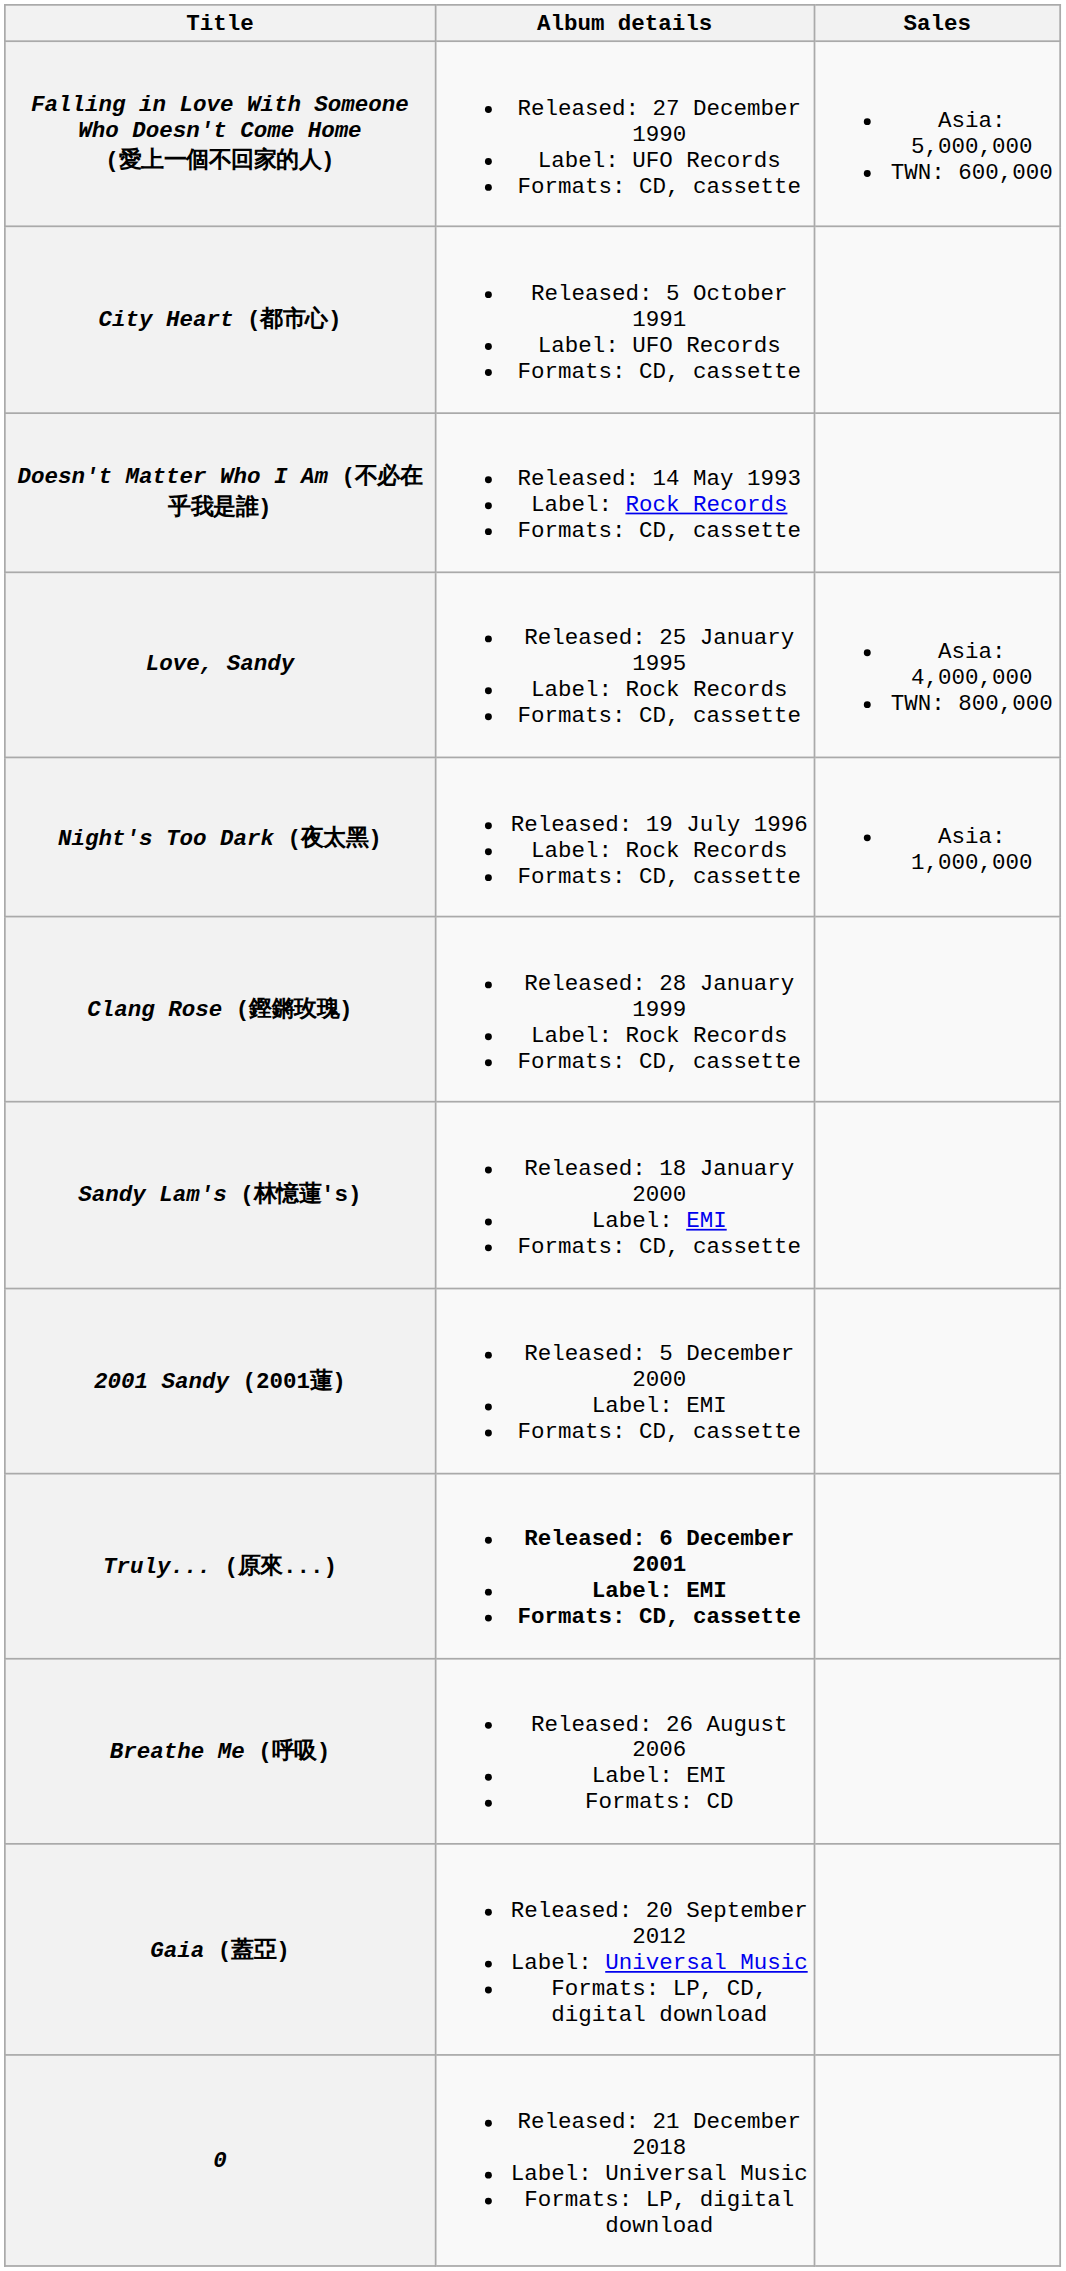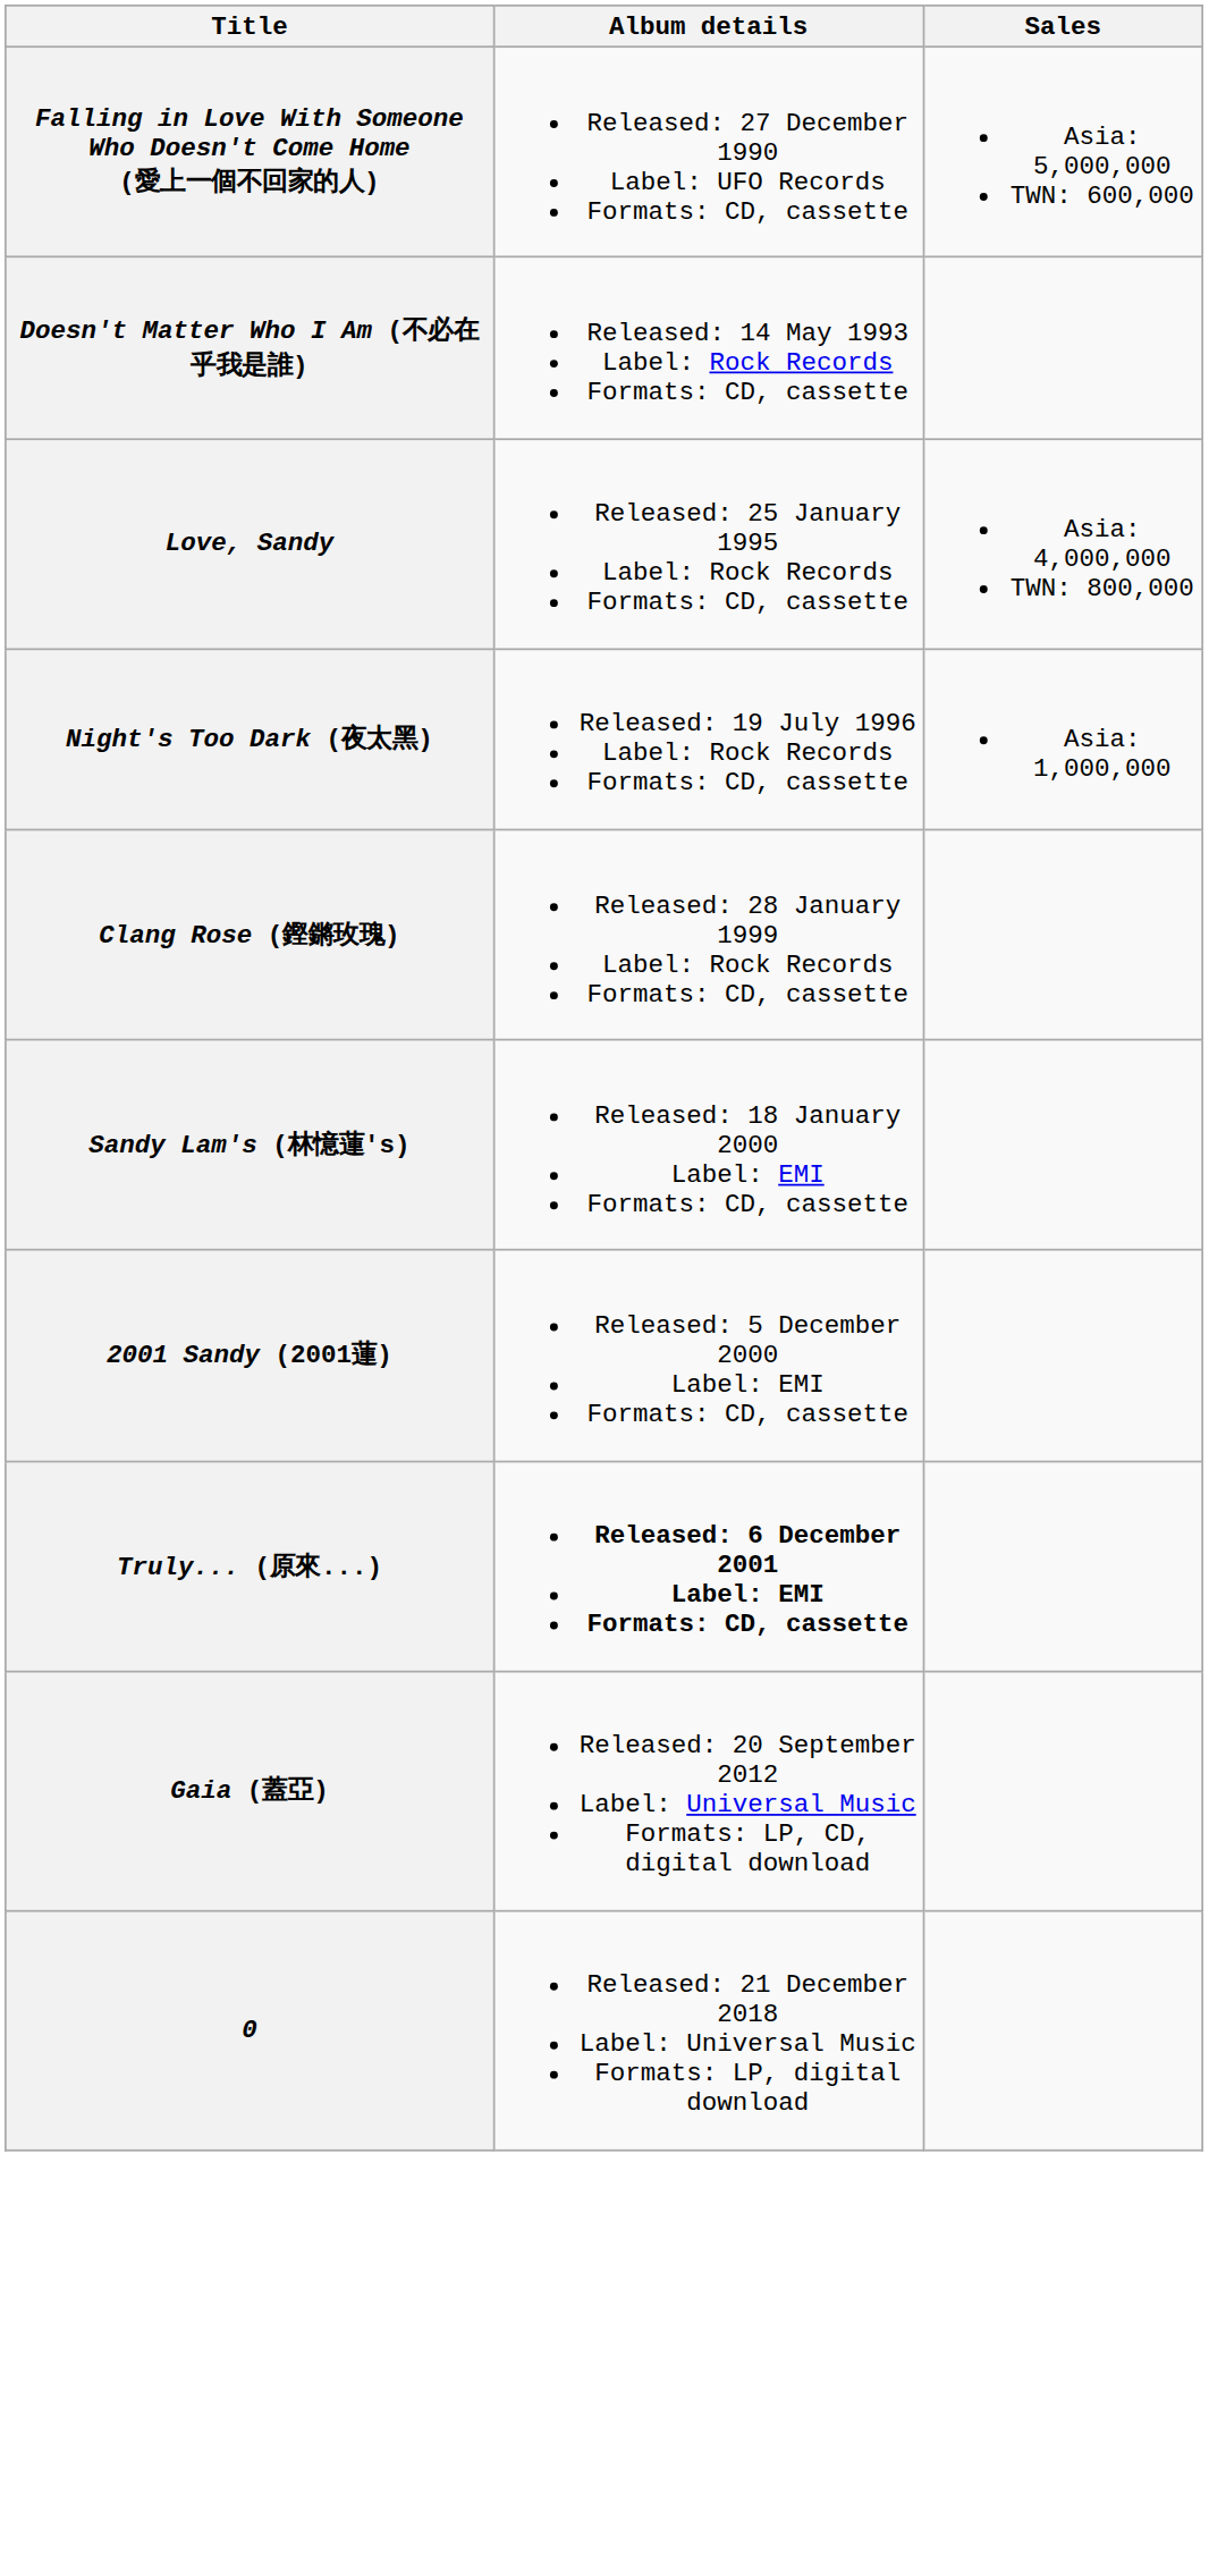- row: City Heart (都市心) | Released: 5 October 1991 Label: UFO Records Formats: CD, cassette
- row: Breathe Me (呼吸) | Released: 26 August 2006 Label: EMI Formats: CD
